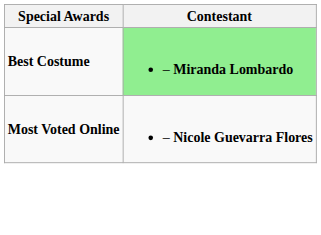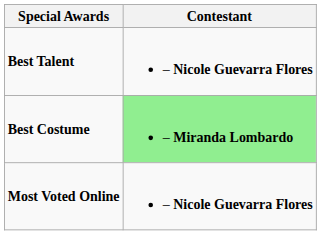+ row: Best Talent | – Nicole Guevarra Flores
